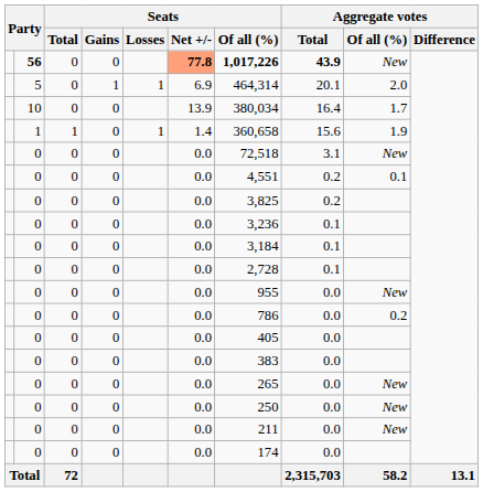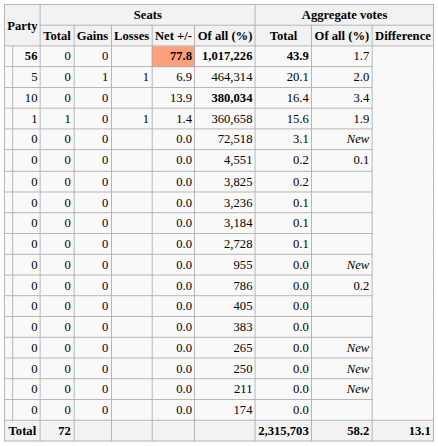56 | Aggregate votes / Of all (%): New -> 1.7
10 | Seats / Of all (%): normal -> bold
10 | Aggregate votes / Of all (%): 1.7 -> 3.4
